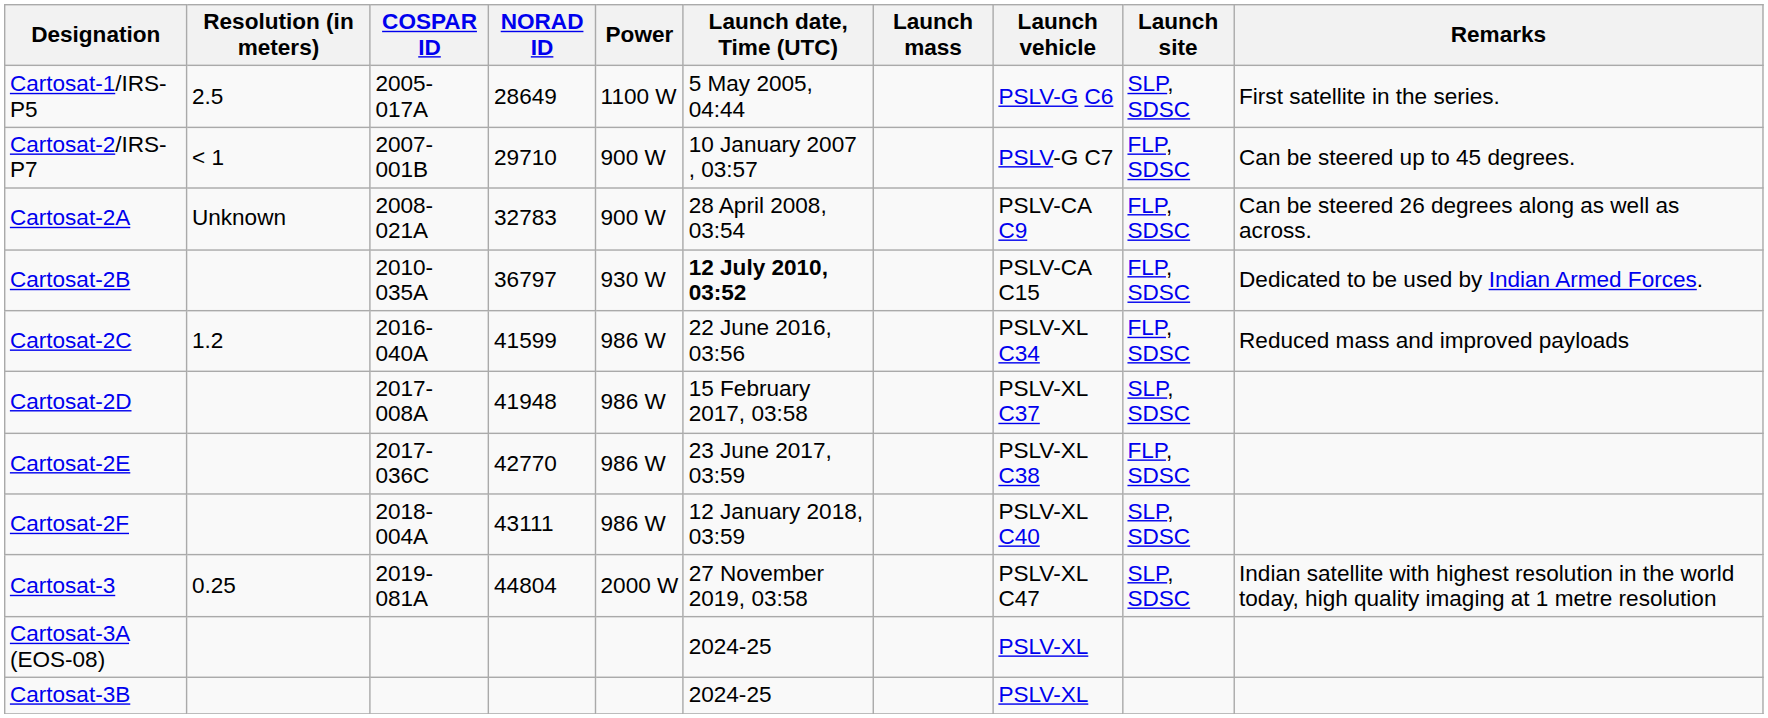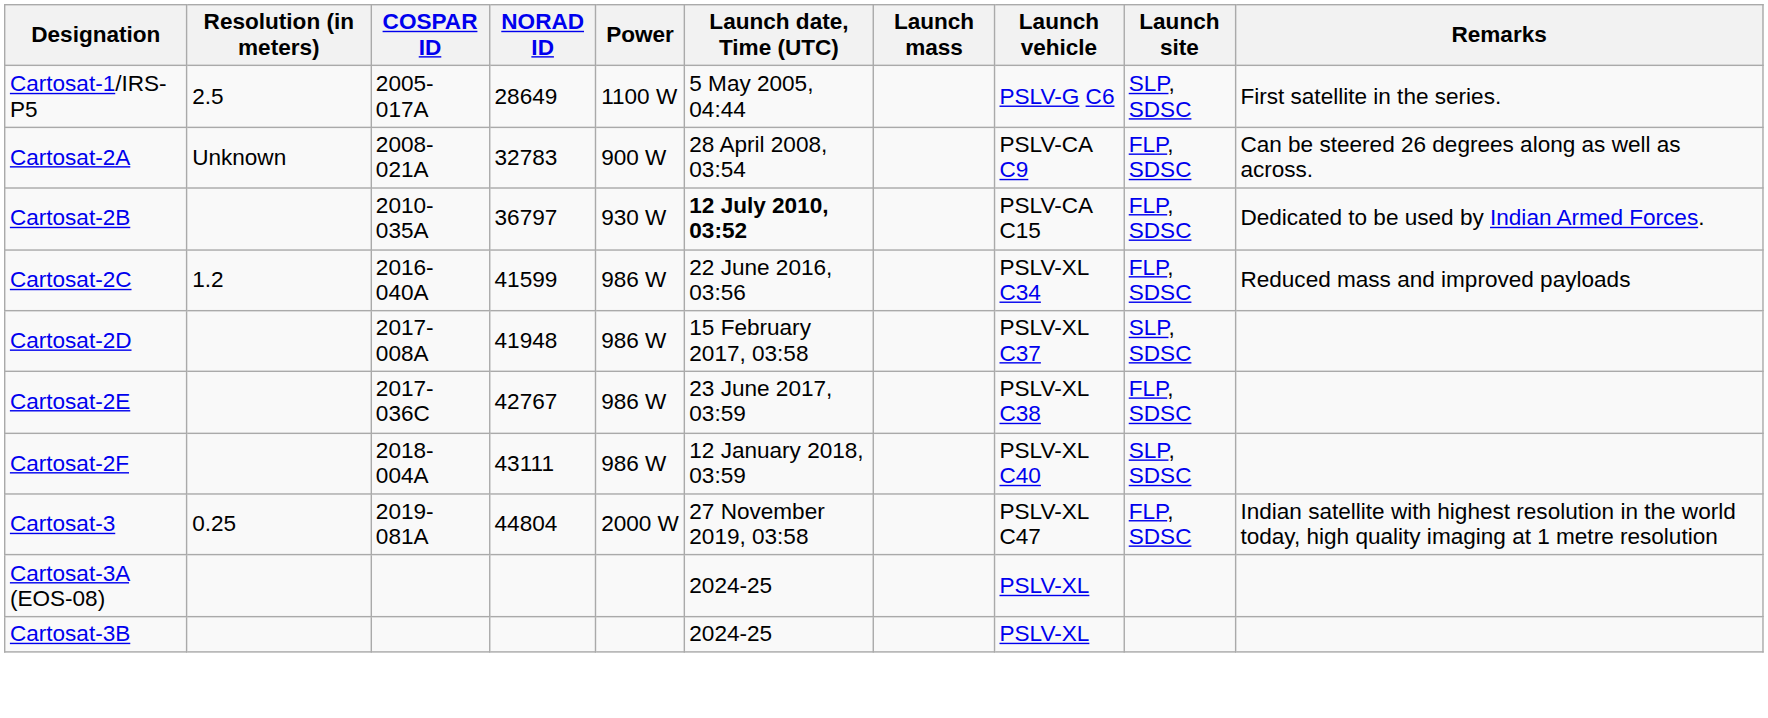- row: Cartosat-2/IRS-P7 | < 1 | 2007-001B | 29710 | 900 W | 10 January 2007 , 03:57 | PSLV-G C7 | FLP, SDSC | Can be steered up to 45 degrees.
Cartosat-2E | NORAD ID: 42770 -> 42767
Cartosat-3 | Launch site: SLP, SDSC -> FLP, SDSC
